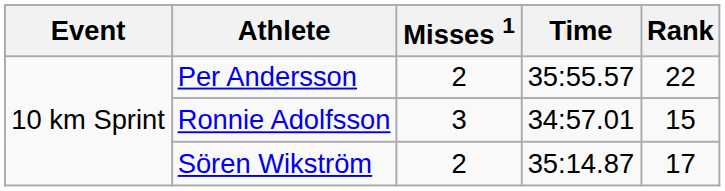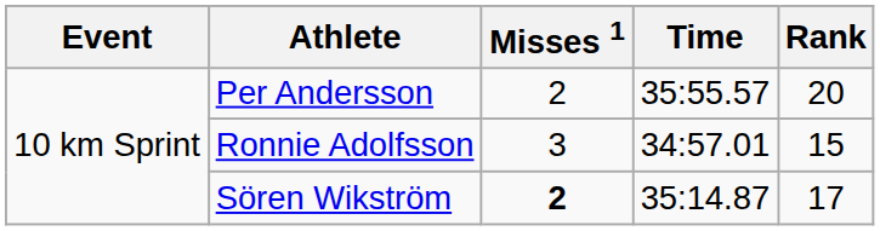Per Andersson | Rank: 22 -> 20
Sören Wikström | Misses 1: normal -> bold
